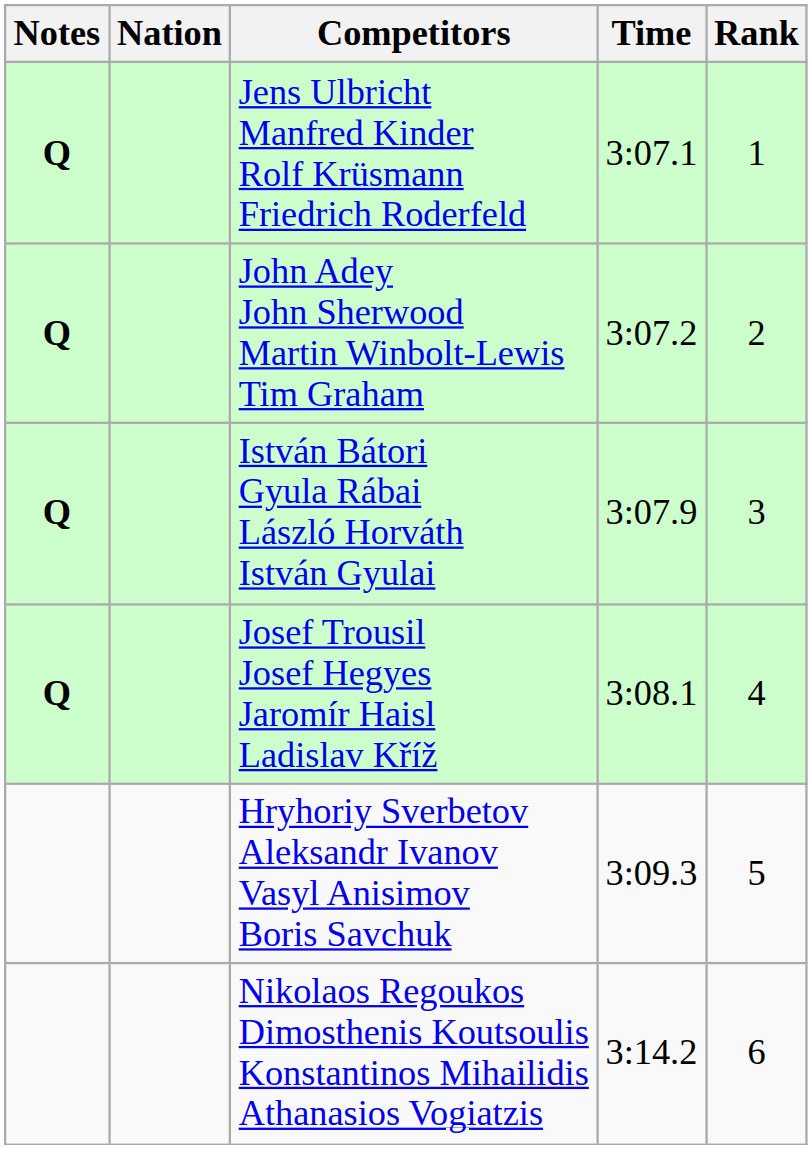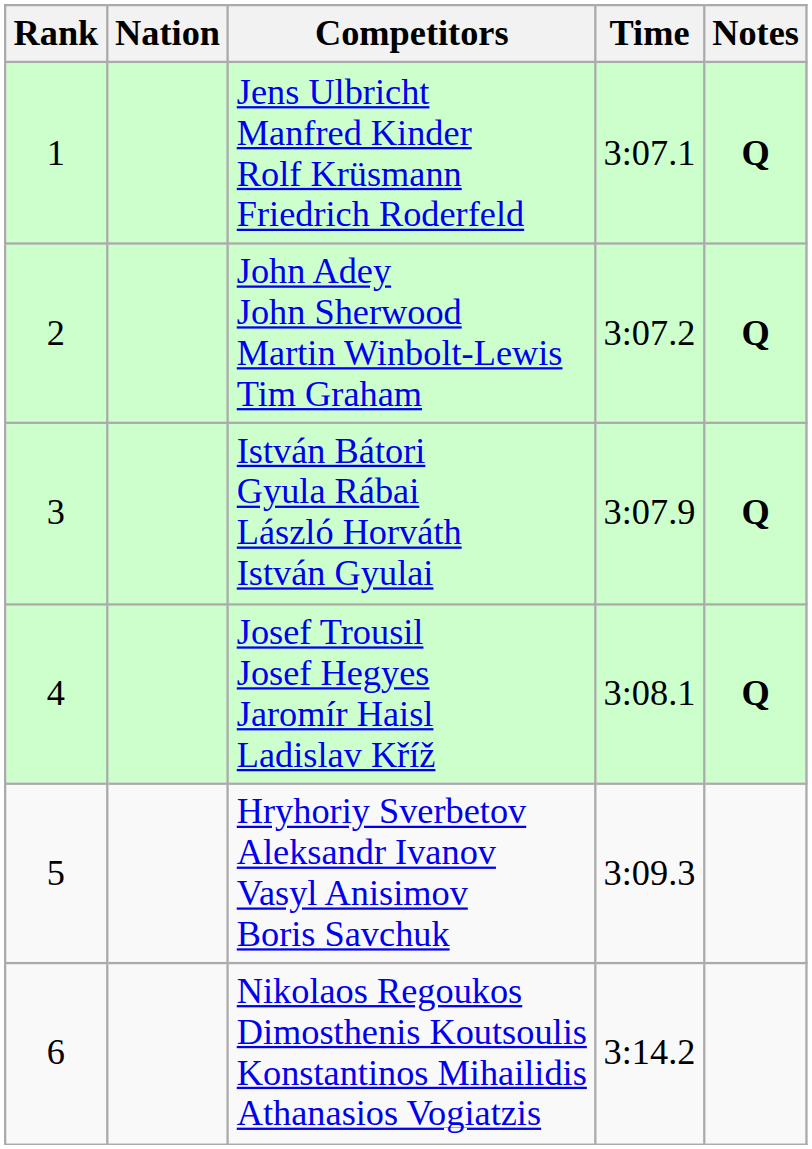columns swapped: Rank <-> Notes
